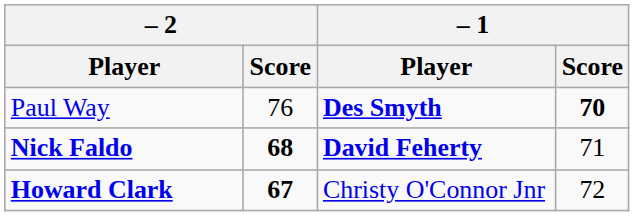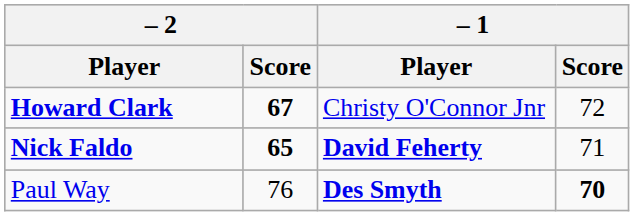rows swapped: Howard Clark <-> Paul Way
Nick Faldo | – 2 / Score: 68 -> 65
